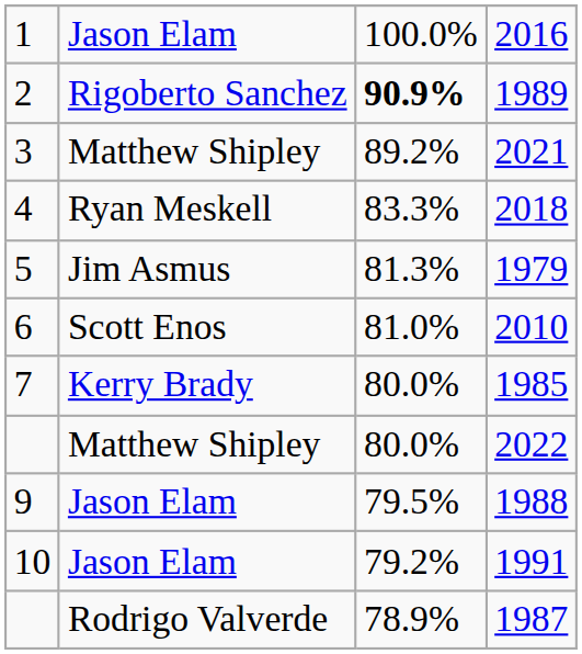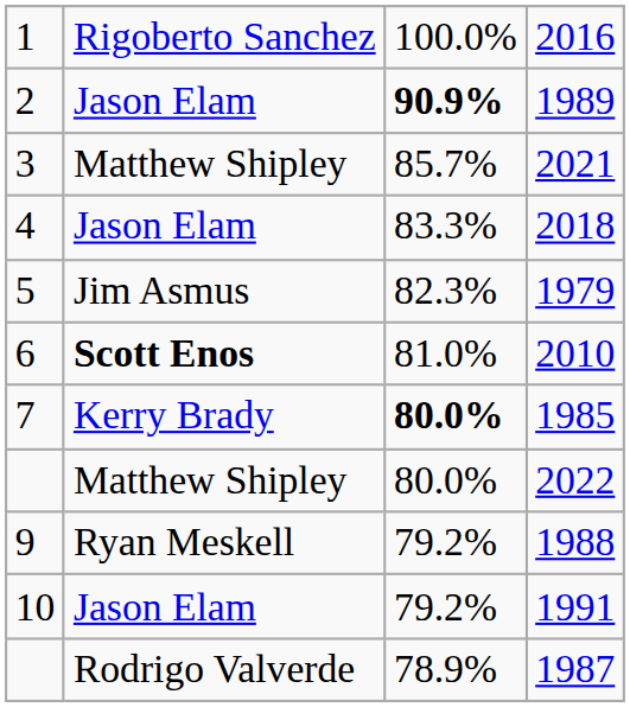2016 | column 2: Jason Elam -> Rigoberto Sanchez
1989 | column 2: Rigoberto Sanchez -> Jason Elam
2021 | column 3: 89.2% -> 85.7%
2018 | column 2: Ryan Meskell -> Jason Elam
1979 | column 3: 81.3% -> 82.3%
2010 | column 2: normal -> bold
1985 | column 3: normal -> bold
1988 | column 2: Jason Elam -> Ryan Meskell
1988 | column 3: 79.5% -> 79.2%
